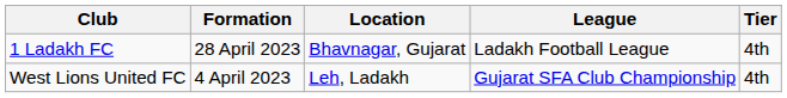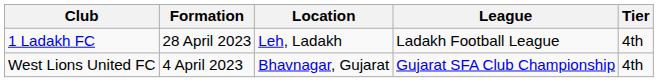1 Ladakh FC | Location: Bhavnagar, Gujarat -> Leh, Ladakh
West Lions United FC | Location: Leh, Ladakh -> Bhavnagar, Gujarat
